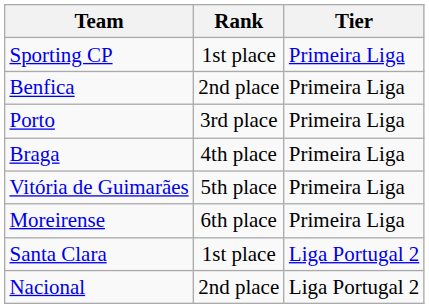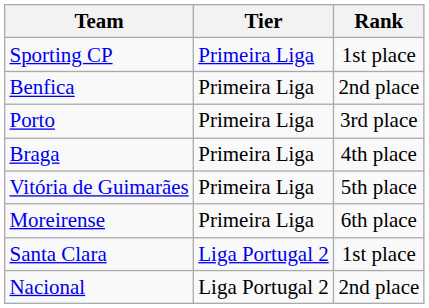columns swapped: Tier <-> Rank
